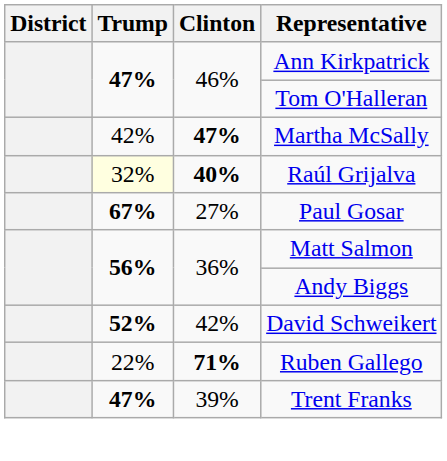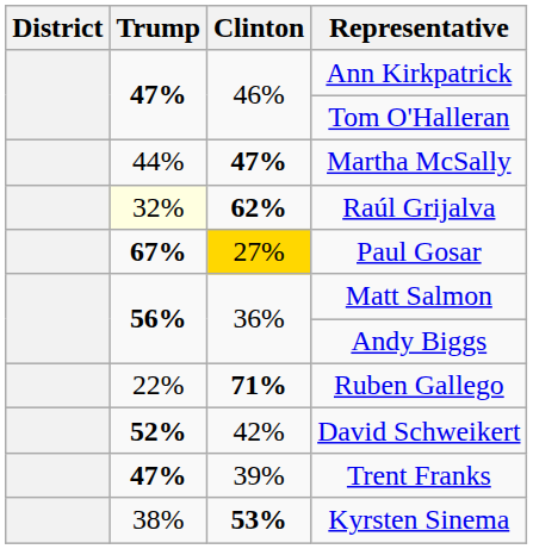Martha McSally | Trump: 42% -> 44%
Raúl Grijalva | Clinton: 40% -> 62%
Paul Gosar | Clinton: no background -> gold background
rows swapped: David Schweikert <-> Ruben Gallego
+ row: 38% | 53% | Kyrsten Sinema
